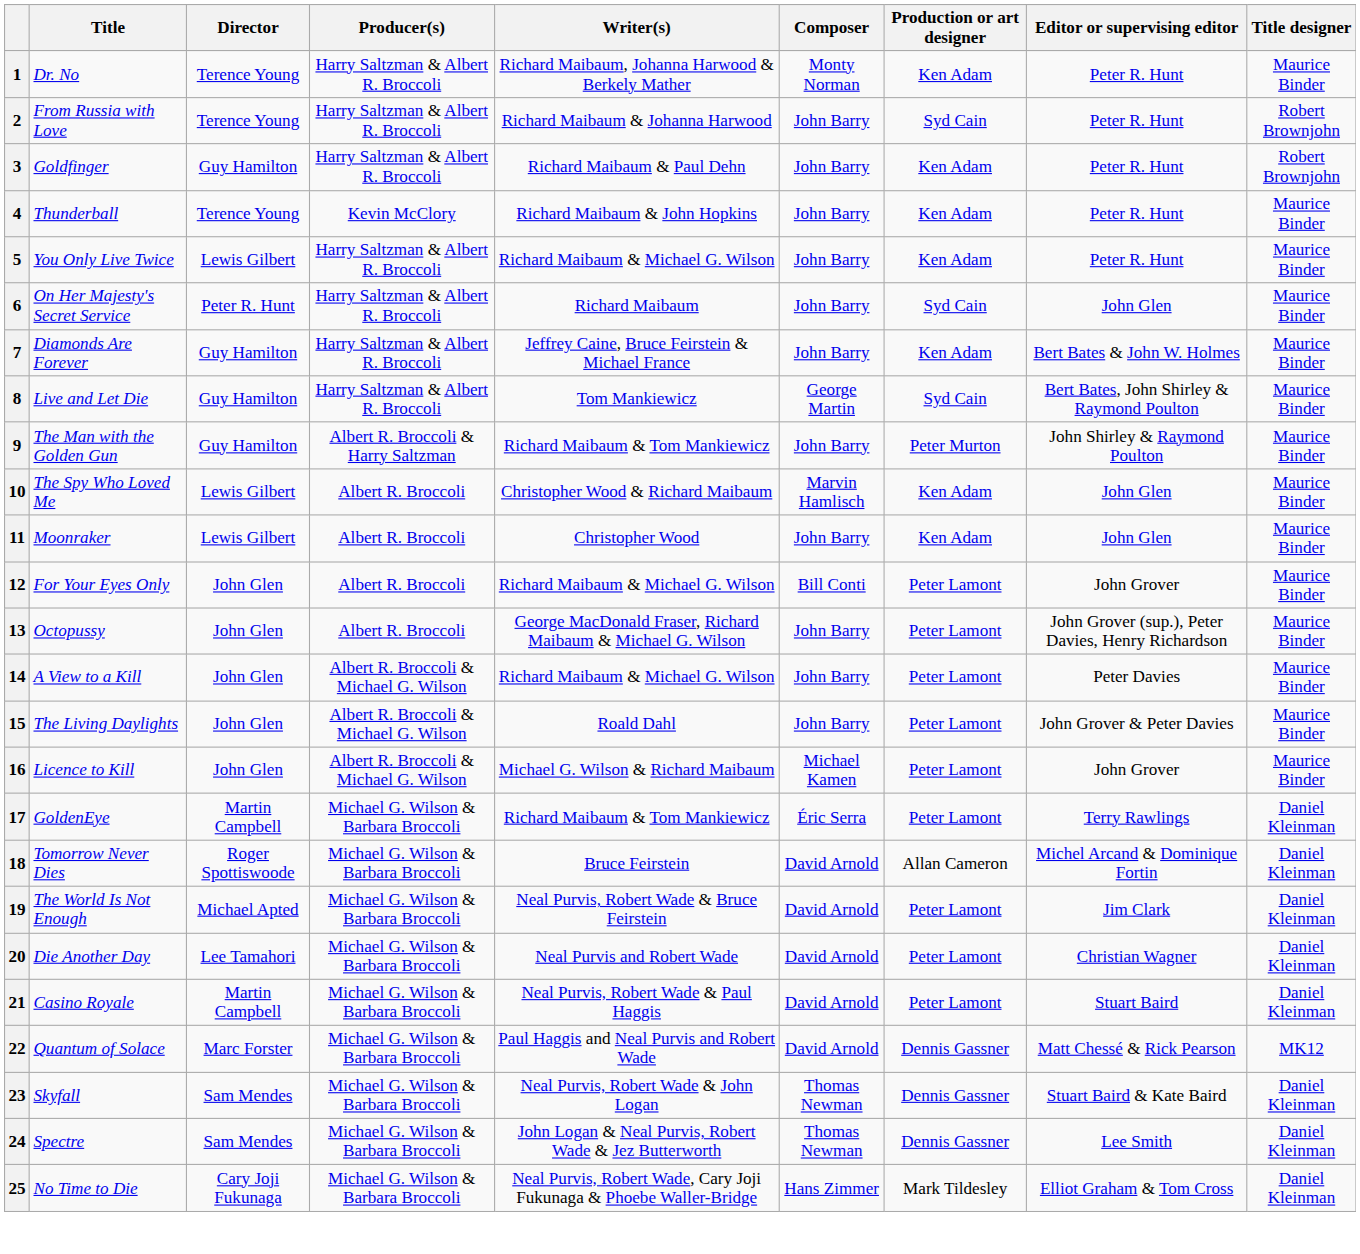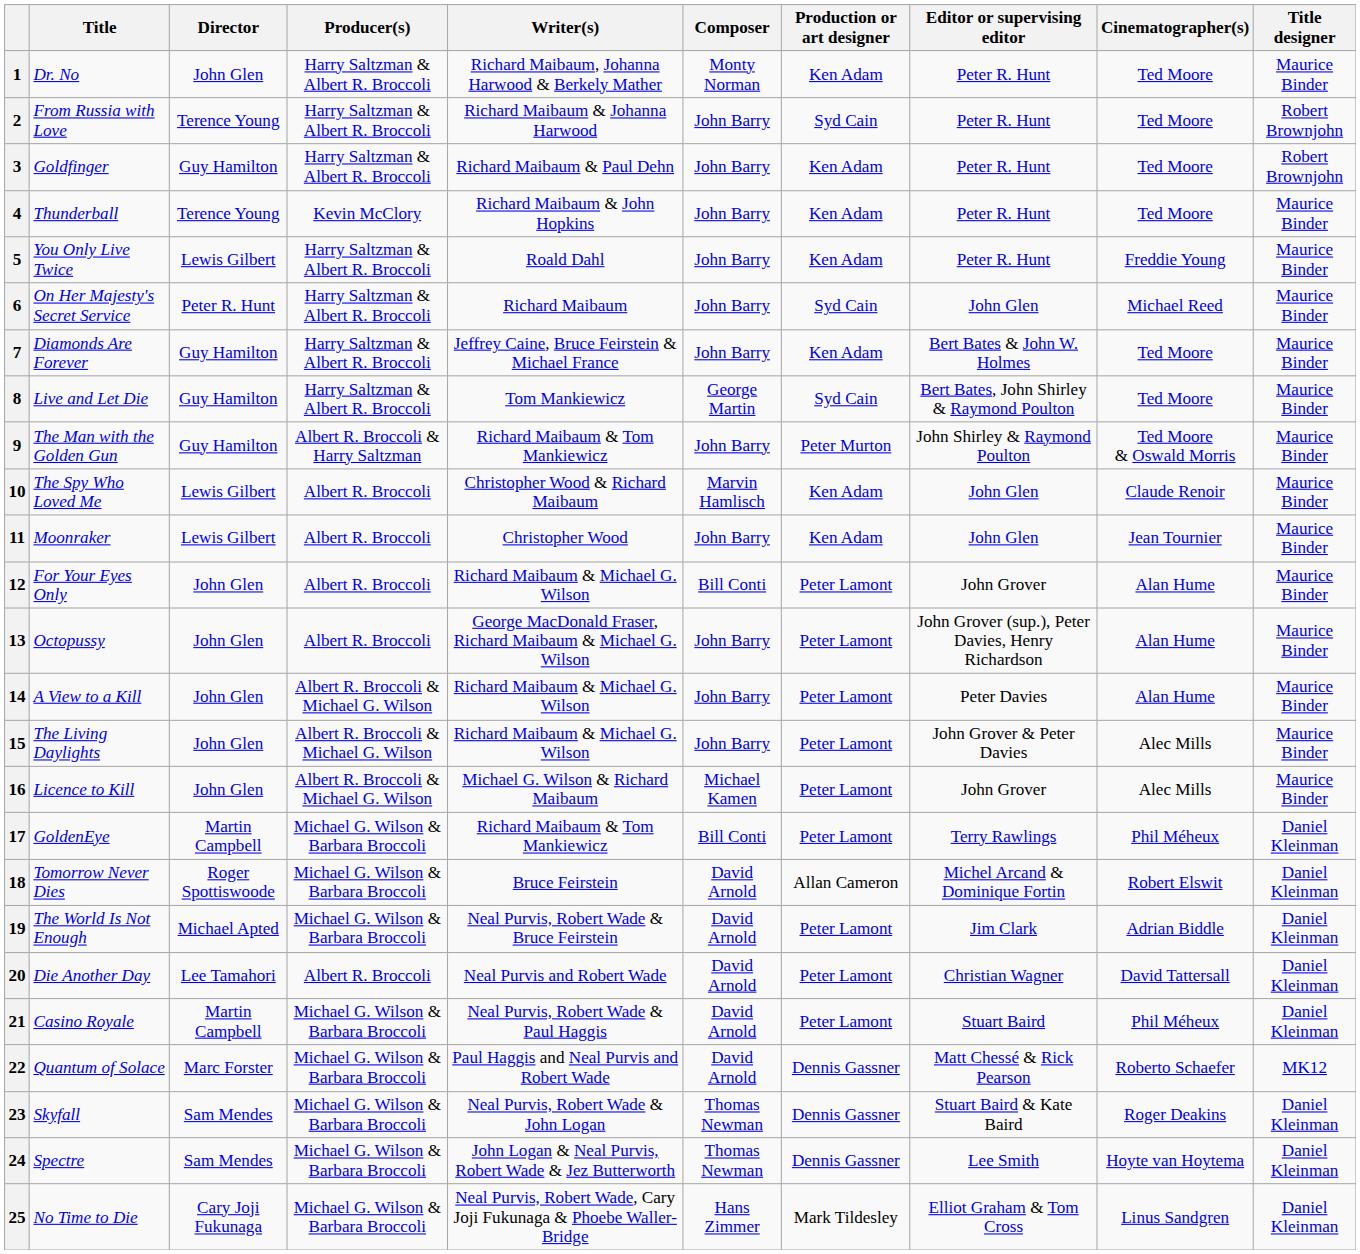+ column: Cinematographer(s) | Ted Moore | Ted Moore | Ted Moore | Ted Moore | Freddie Young | Michael Reed | Ted Moore | Ted Moore | Ted Moore & Oswald Morris | Claude Renoir | Jean Tournier | Alan Hume | Alan Hume | Alan Hume | Alec Mills | Alec Mills | Phil Méheux | Robert Elswit | Adrian Biddle | David Tattersall | Phil Méheux | Roberto Schaefer | Roger Deakins | Hoyte van Hoytema | Linus Sandgren
1 | Director: Terence Young -> John Glen
5 | Writer(s): Richard Maibaum & Michael G. Wilson -> Roald Dahl
15 | Writer(s): Roald Dahl -> Richard Maibaum & Michael G. Wilson
17 | Composer: Éric Serra -> Bill Conti
20 | Producer(s): Michael G. Wilson & Barbara Broccoli -> Albert R. Broccoli
